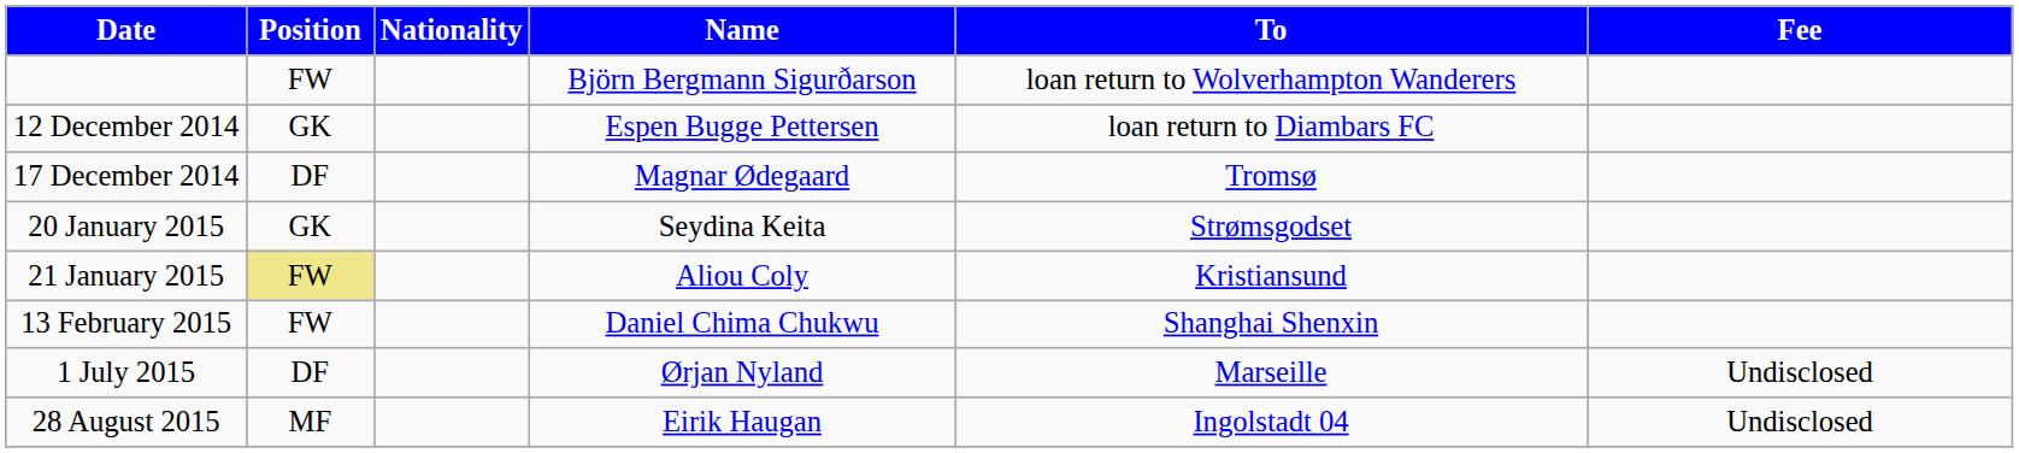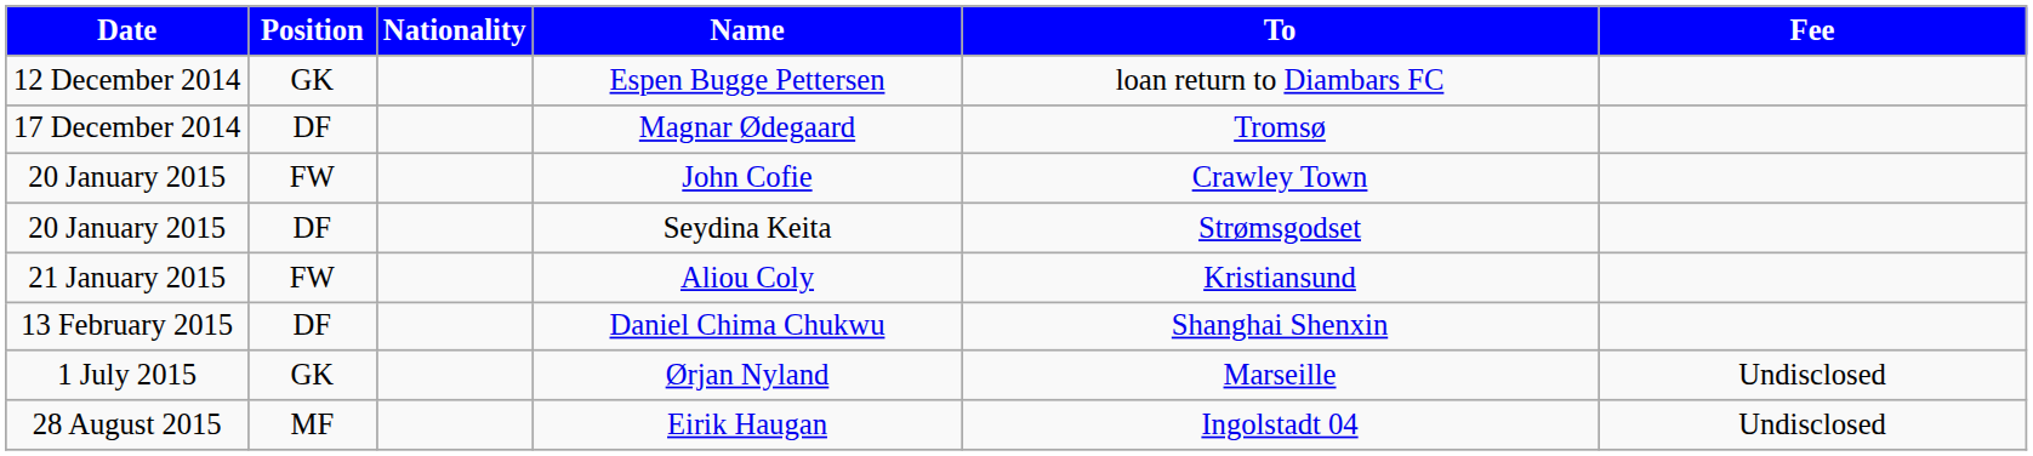- row: FW | Björn Bergmann Sigurðarson | loan return to Wolverhampton Wanderers
+ row: 20 January 2015 | FW | John Cofie | Crawley Town
Seydina Keita | Position: GK -> DF
Aliou Coly | Position: khaki background -> no background
Daniel Chima Chukwu | Position: FW -> DF
Ørjan Nyland | Position: DF -> GK
